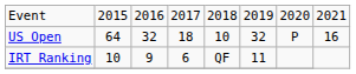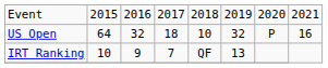IRT Ranking | column 4: 6 -> 7
IRT Ranking | column 6: 11 -> 13
